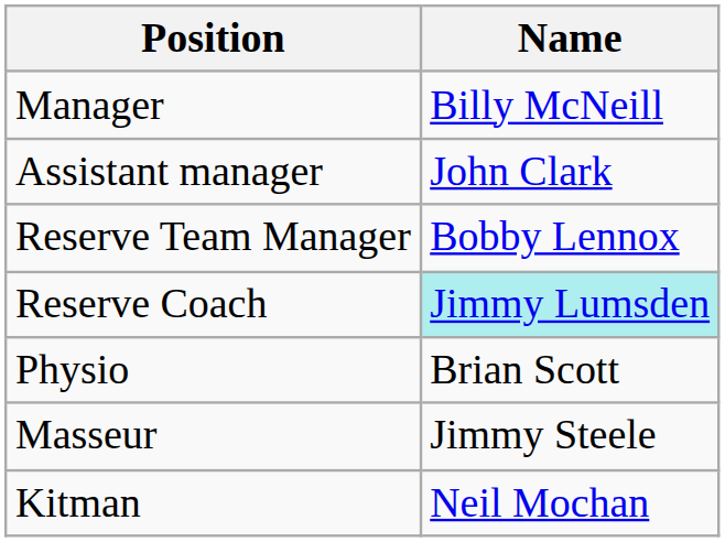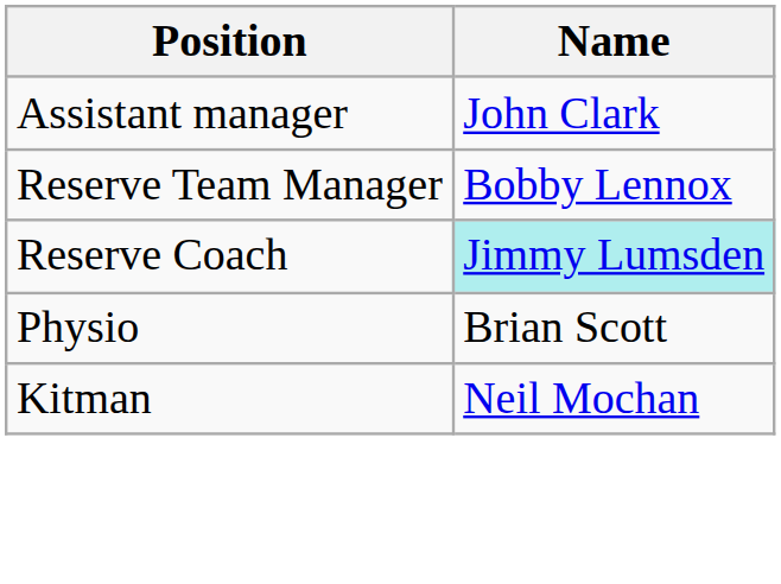- row: Manager | Billy McNeill
- row: Masseur | Jimmy Steele
